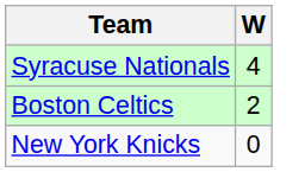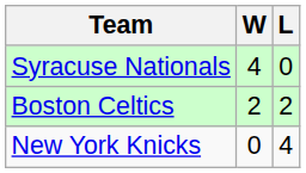+ column: L | 0 | 2 | 4
